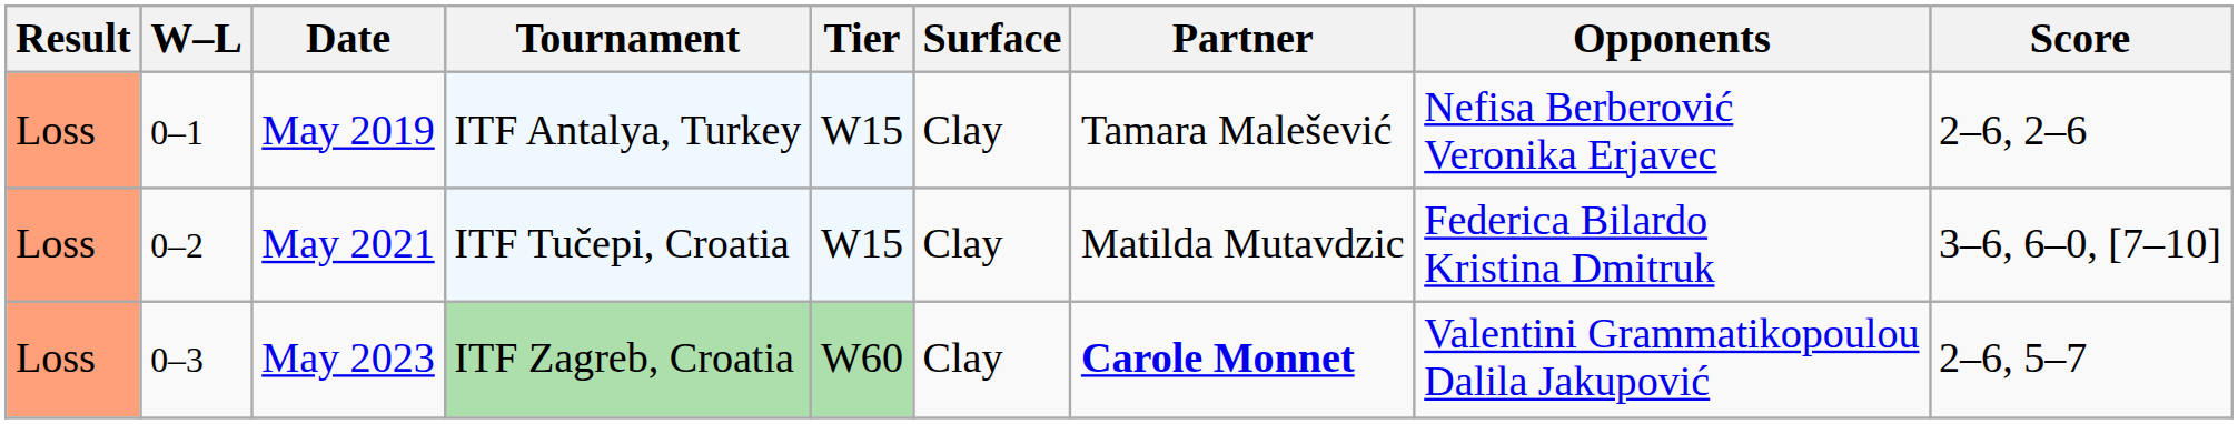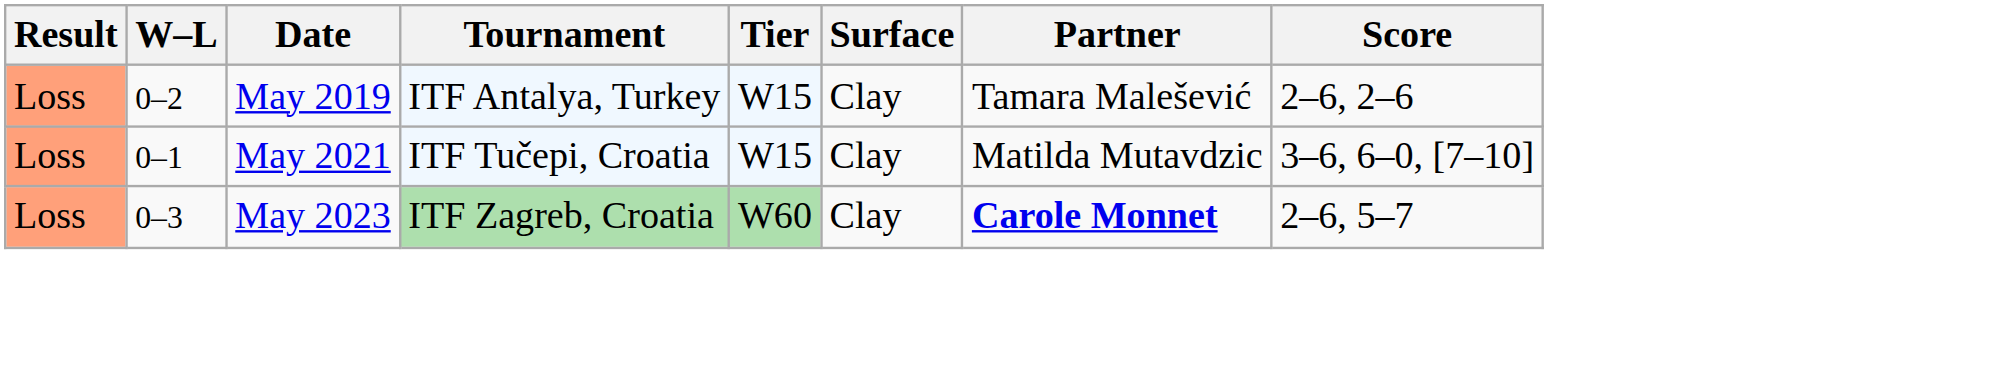- column: Opponents | Nefisa Berberović Veronika Erjavec | Federica Bilardo Kristina Dmitruk | Valentini Grammatikopoulou Dalila Jakupović
May 2019 | W–L: 0–1 -> 0–2
May 2021 | W–L: 0–2 -> 0–1
